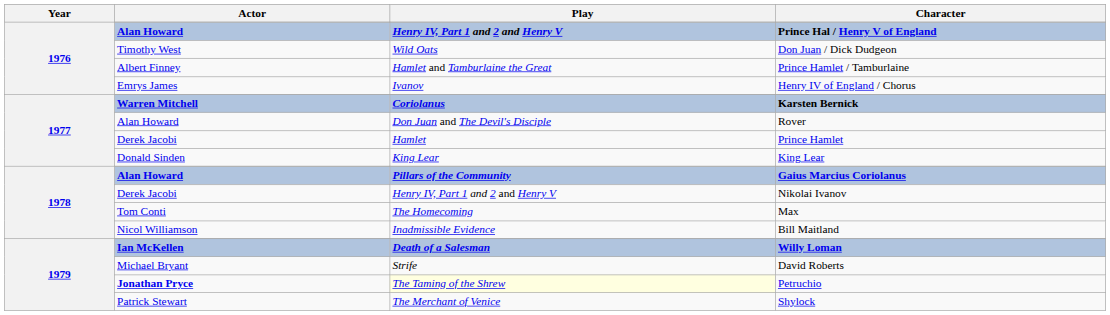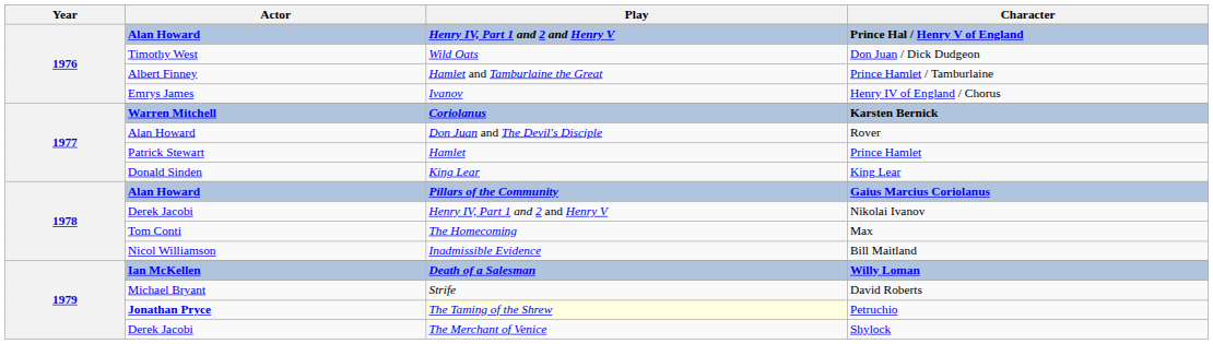Prince Hamlet | Actor: Derek Jacobi -> Patrick Stewart
Shylock | Actor: Patrick Stewart -> Derek Jacobi
